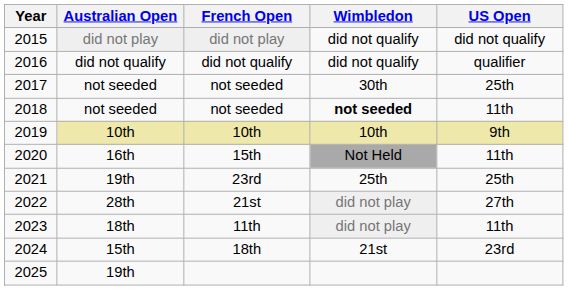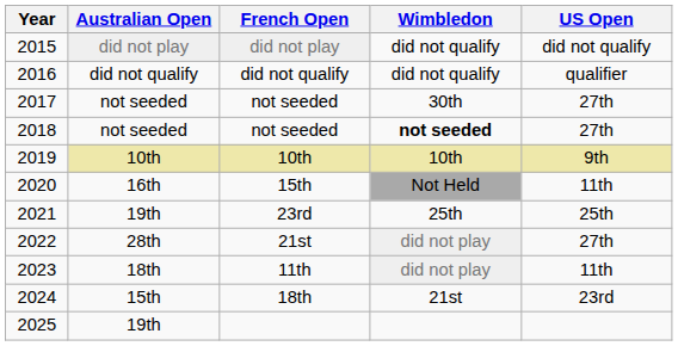2017 / not seeded | US Open: 25th -> 27th
2018 / not seeded | US Open: 11th -> 27th
